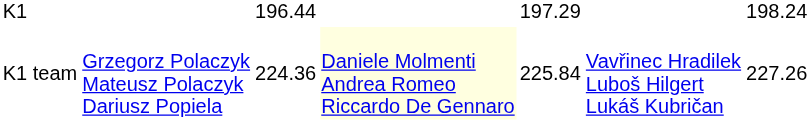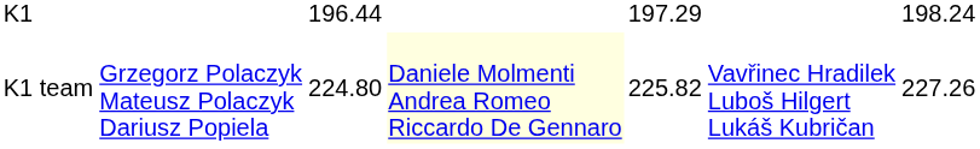K1 team | column 3: 224.36 -> 224.80
K1 team | column 5: 225.84 -> 225.82
